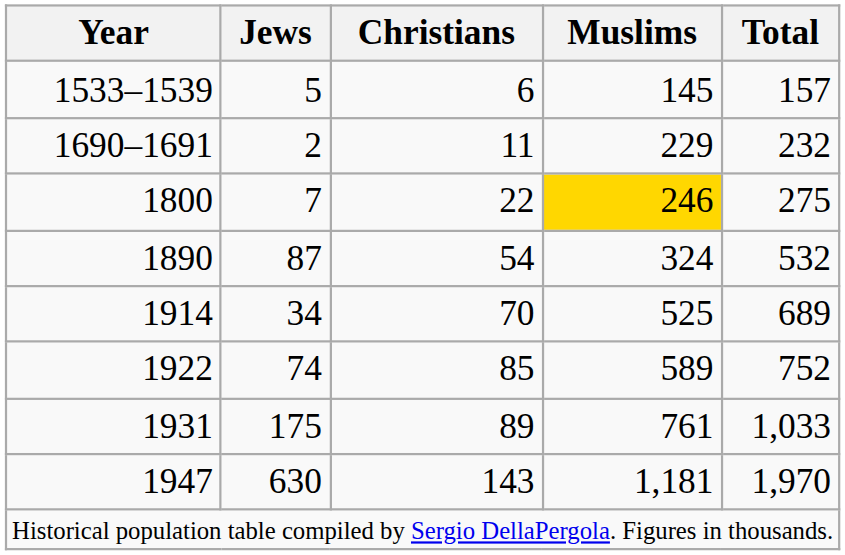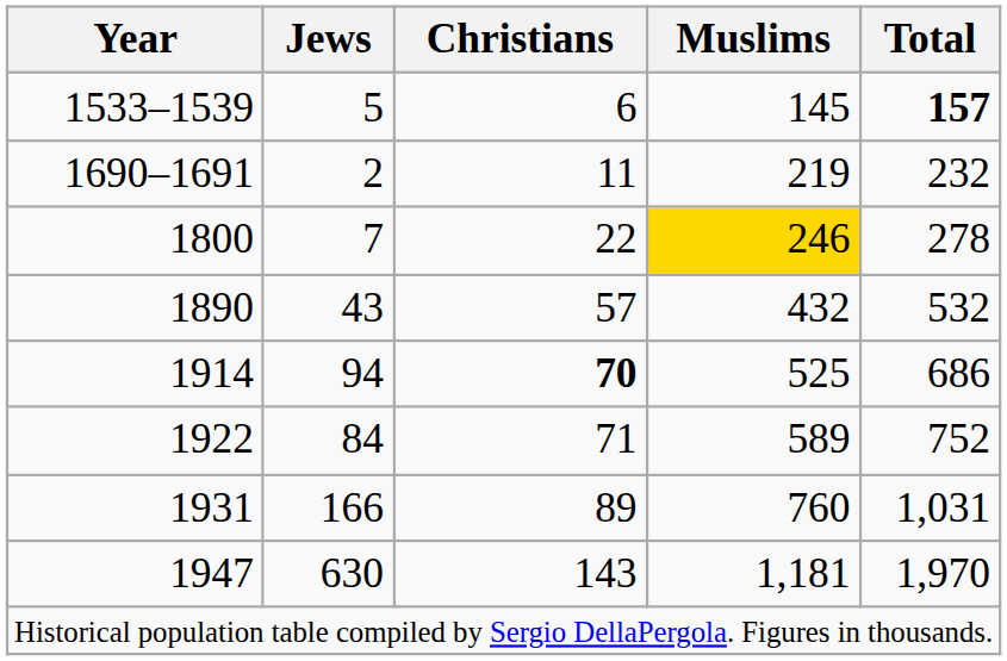1533–1539 | Total: normal -> bold
1690–1691 | Muslims: 229 -> 219
1800 | Total: 275 -> 278
1890 | Jews: 87 -> 43
1890 | Christians: 54 -> 57
1890 | Muslims: 324 -> 432
1914 | Jews: 34 -> 94
1914 | Christians: normal -> bold
1914 | Total: 689 -> 686
1922 | Jews: 74 -> 84
1922 | Christians: 85 -> 71
1931 | Jews: 175 -> 166
1931 | Muslims: 761 -> 760
1931 | Total: 1,033 -> 1,031
